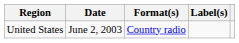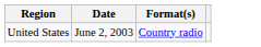- column: Label(s)
